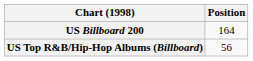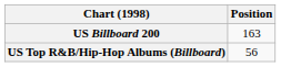US Billboard 200 | Position: 164 -> 163
